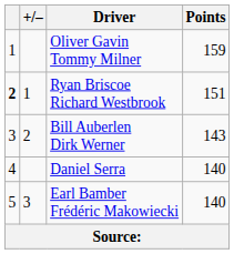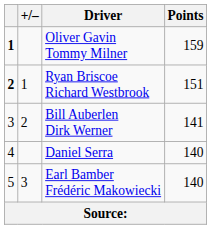Oliver Gavin Tommy Milner | column 1: normal -> bold
Bill Auberlen Dirk Werner | Points: 143 -> 141
